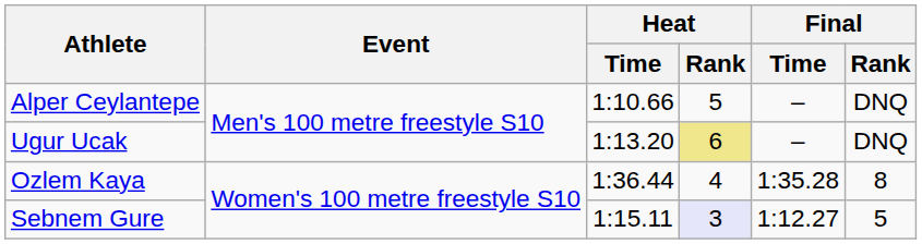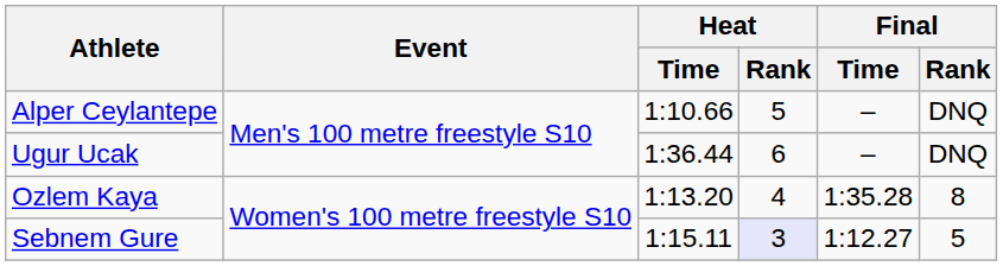Ugur Ucak | Heat / Time: 1:13.20 -> 1:36.44
Ugur Ucak | Heat / Rank: khaki background -> no background
Ozlem Kaya | Heat / Time: 1:36.44 -> 1:13.20
